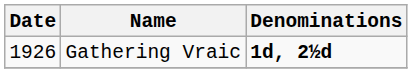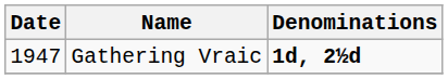Gathering Vraic | Date: 1926 -> 1947
